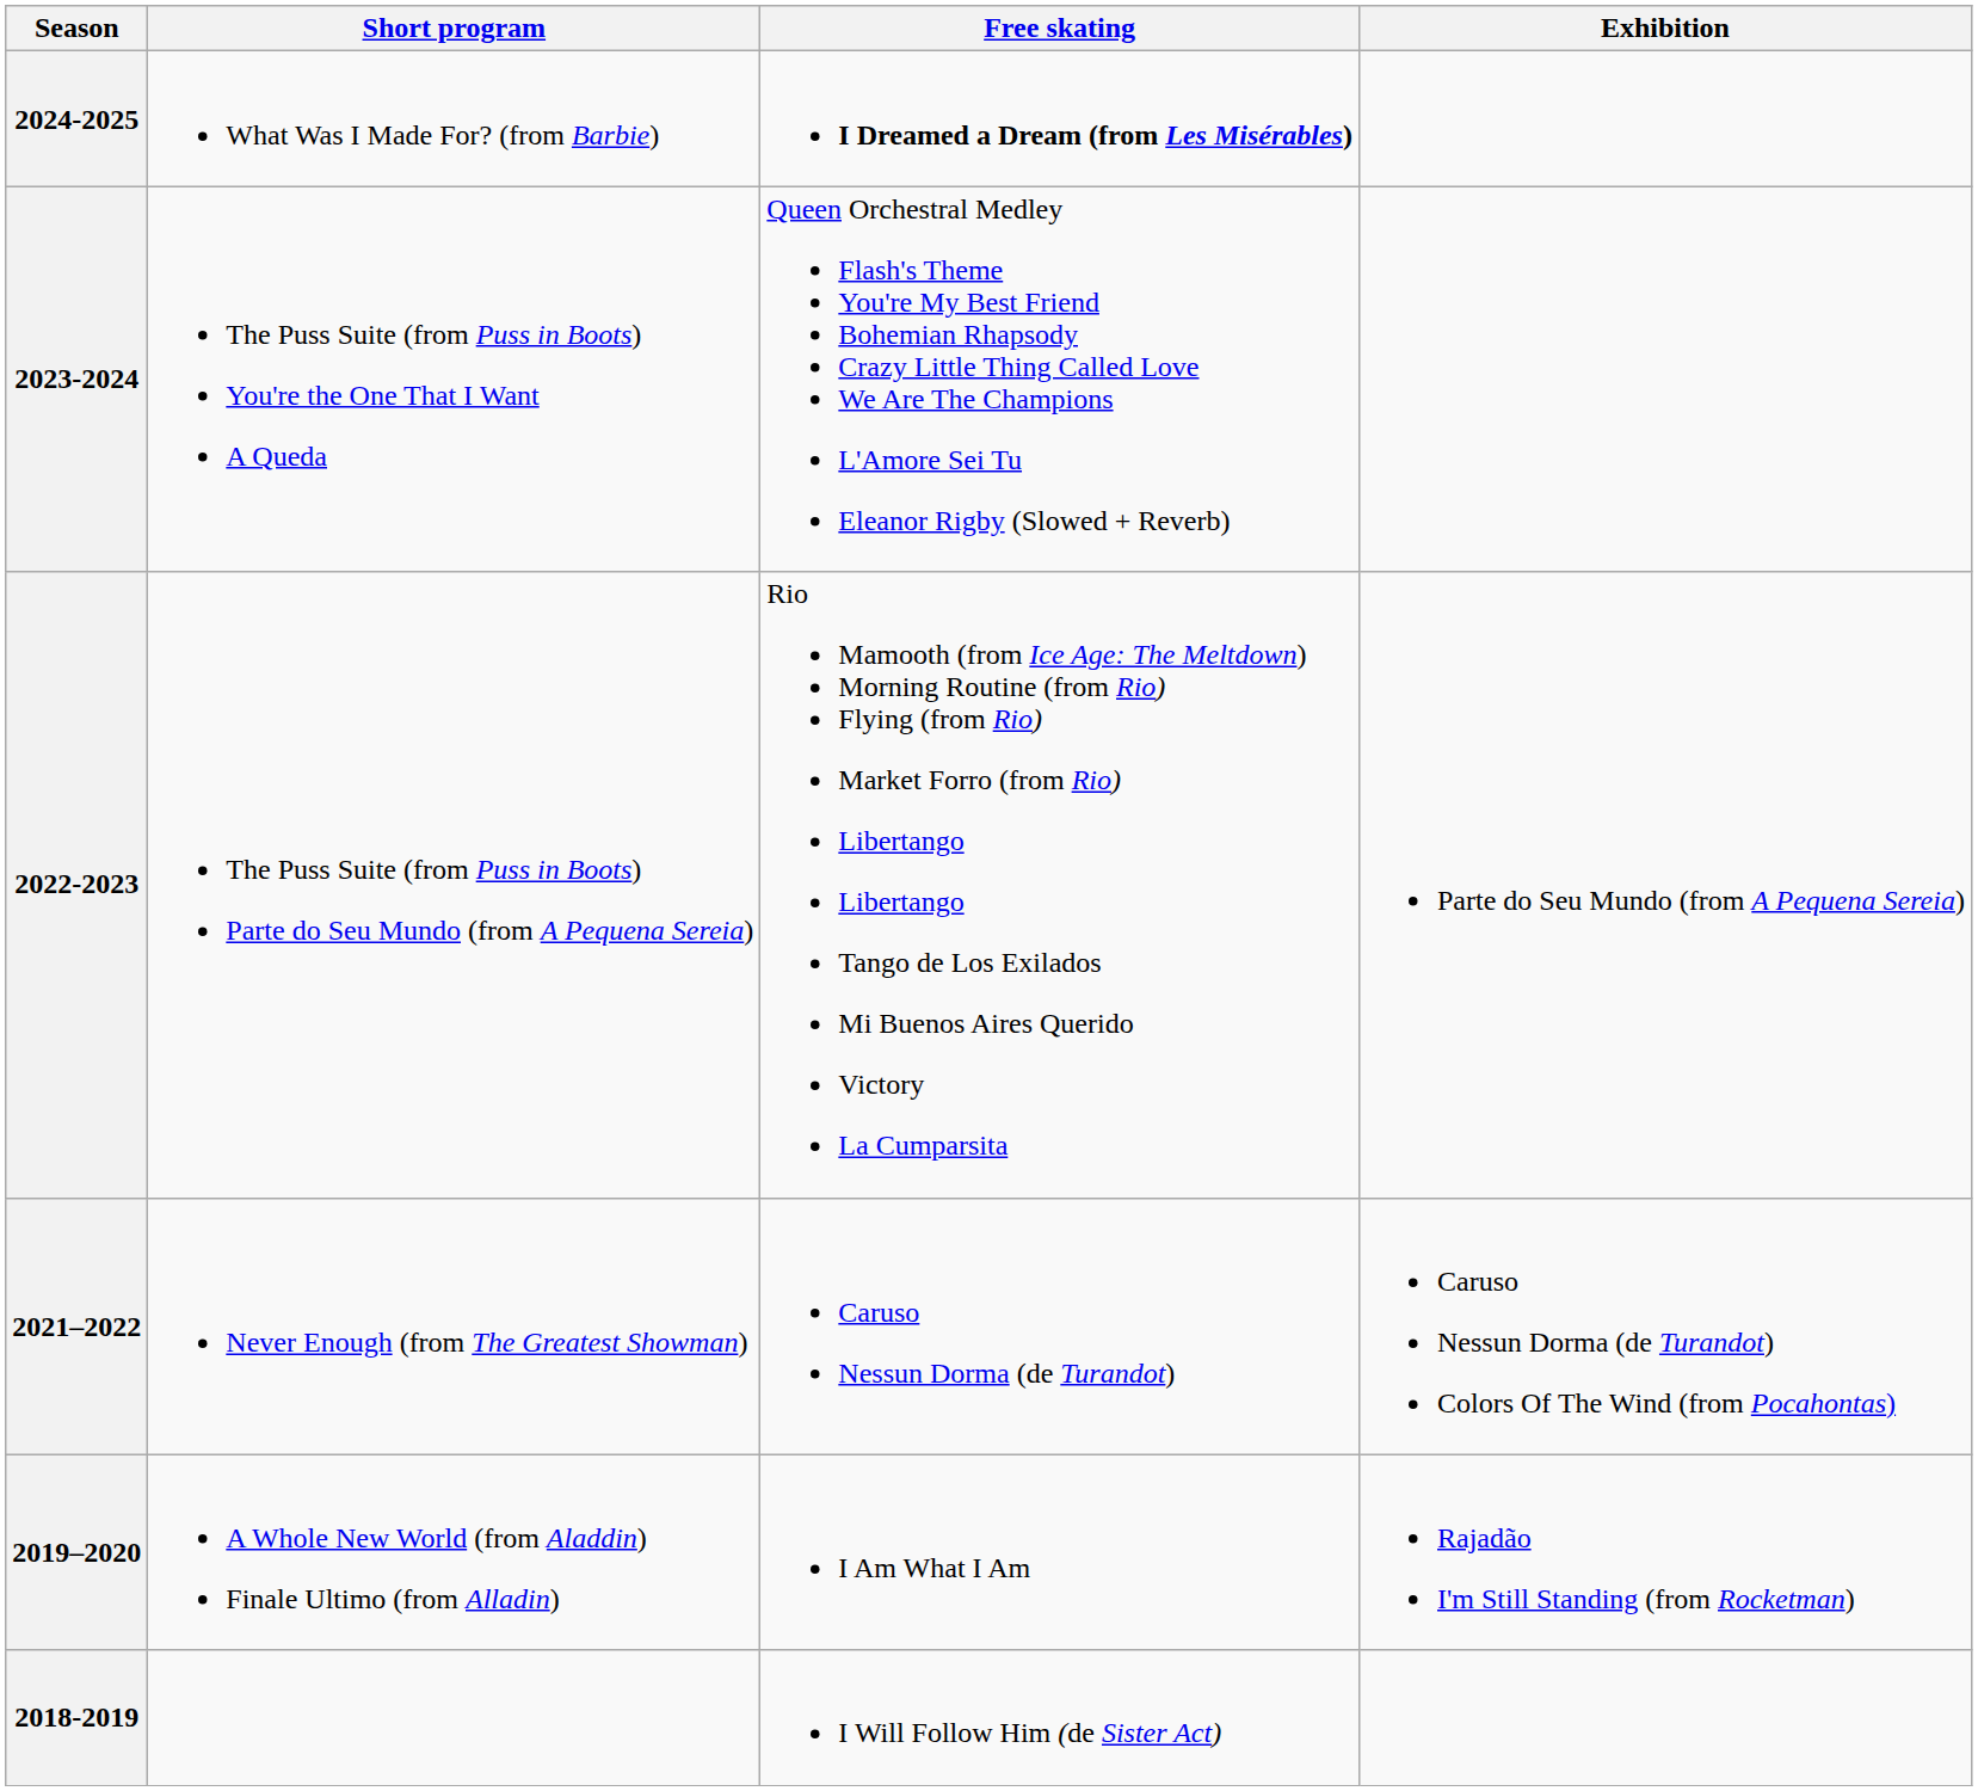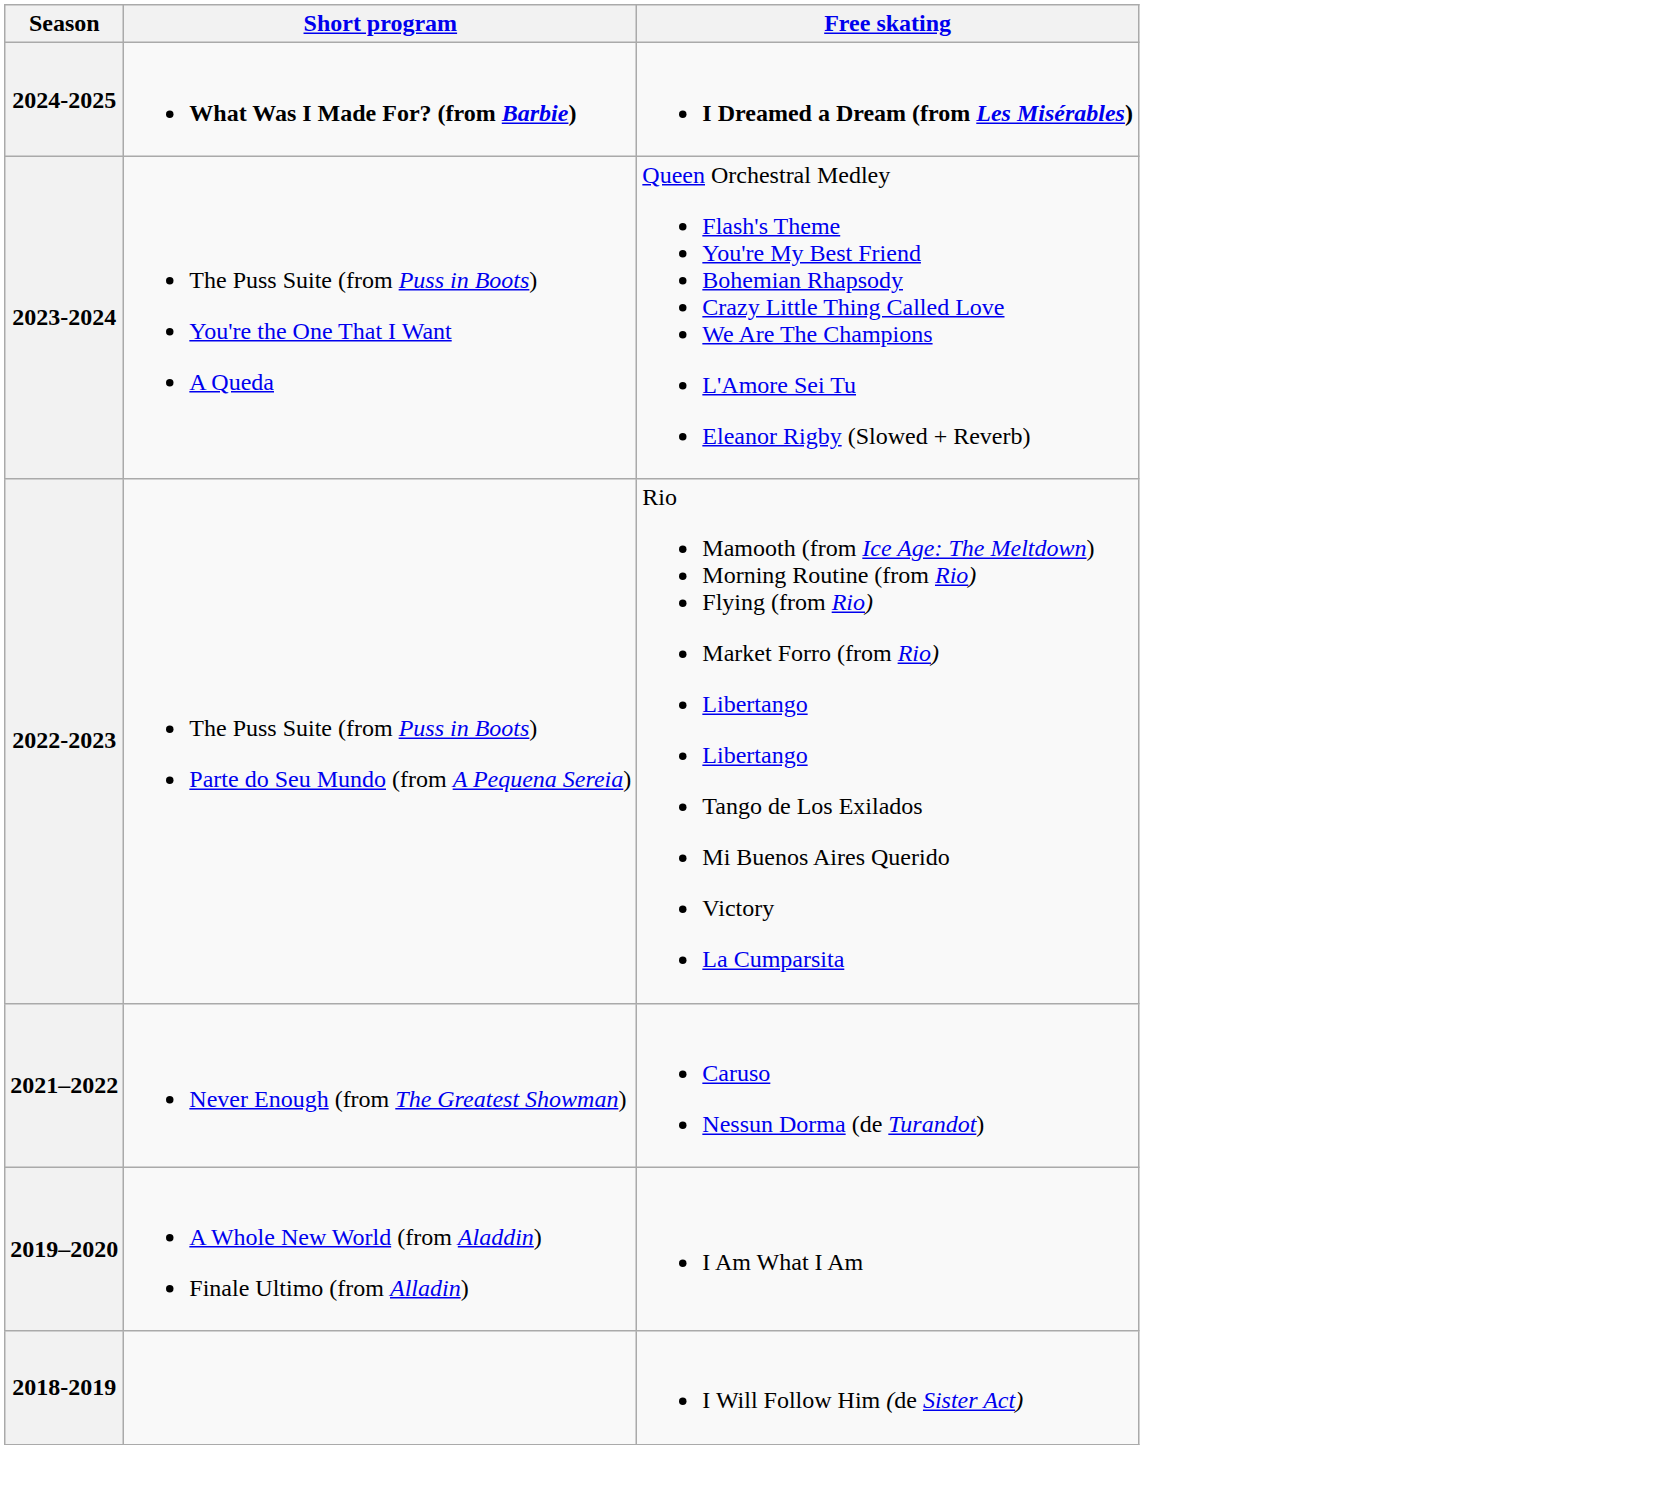- column: Exhibition | Parte do Seu Mundo (from A Pequena Sereia) | Caruso Nessun Dorma (de Turandot) Colors Of The Wind (from Pocahontas) | Rajadão I'm Still Standing (from Rocketman)
2024-2025 | Short program: normal -> bold
